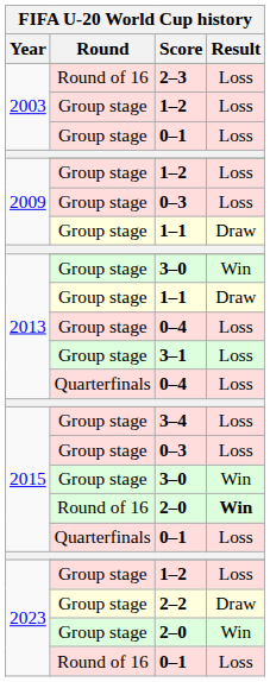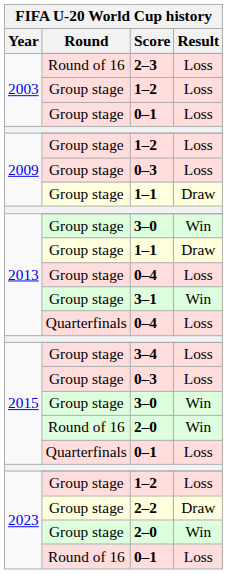3–1 | Result: Loss -> Win
2015 / 2–0 | Result: bold -> normal
